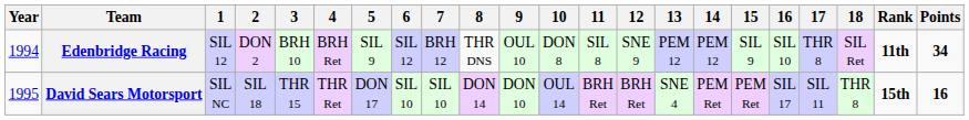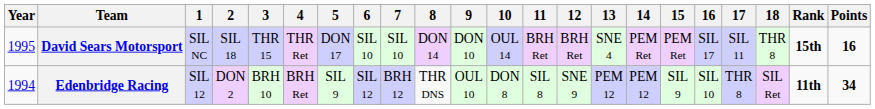rows swapped: Edenbridge Racing <-> David Sears Motorsport
